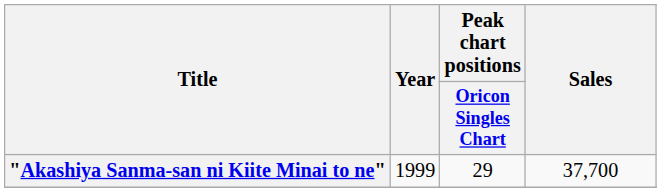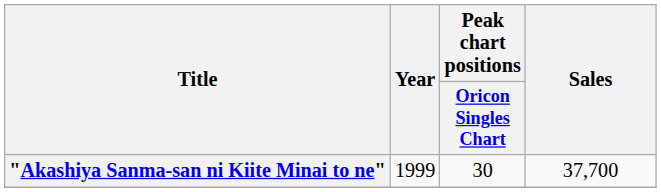"Akashiya Sanma-san ni Kiite Minai to ne" | Peak chart positions / Oricon Singles Chart: 29 -> 30
